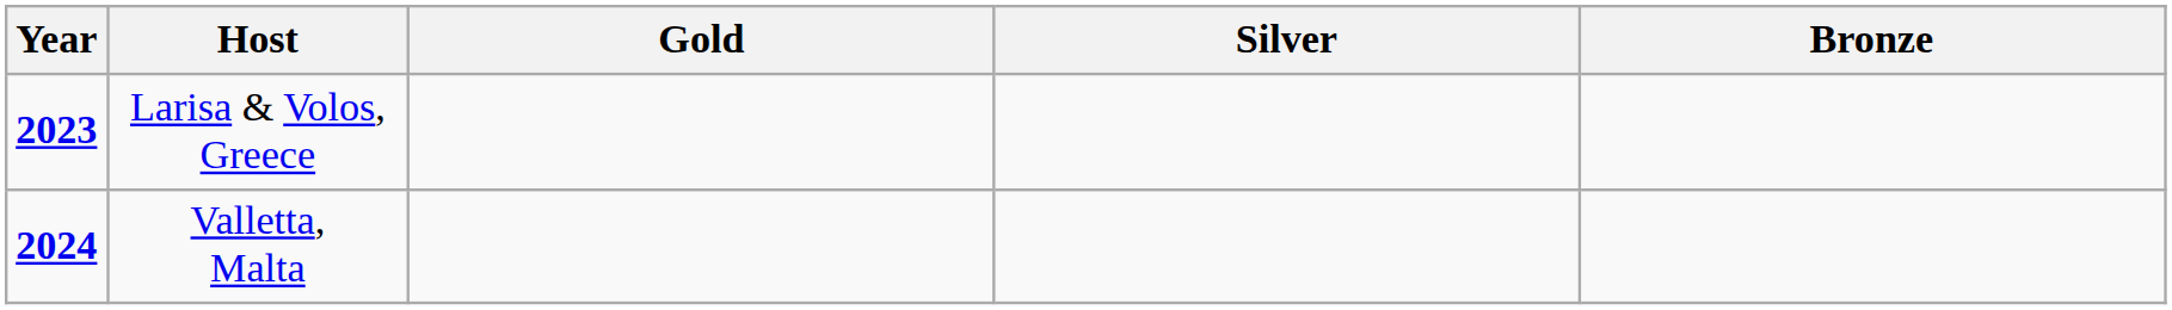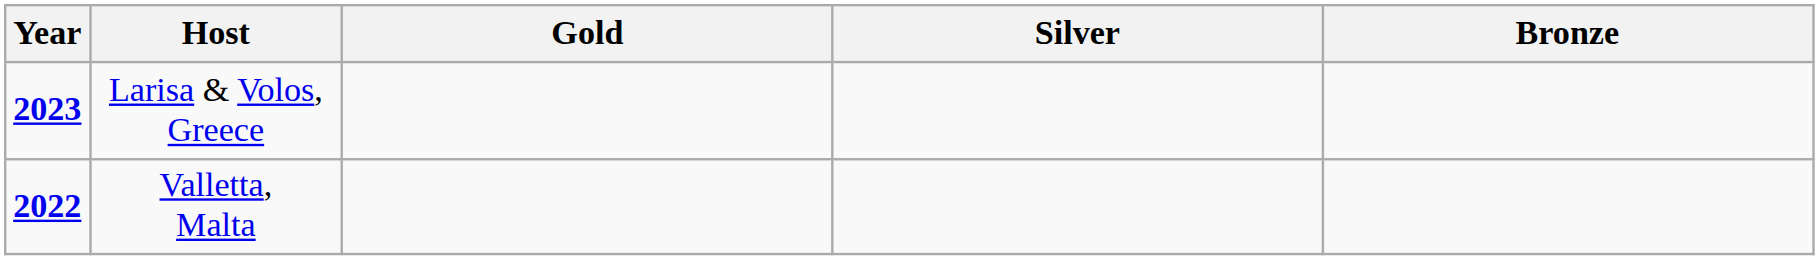Valletta, Malta | Year: 2024 -> 2022
